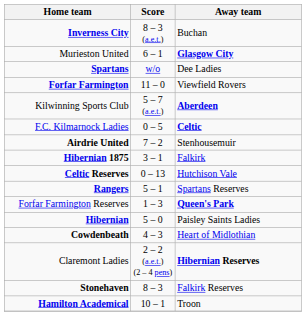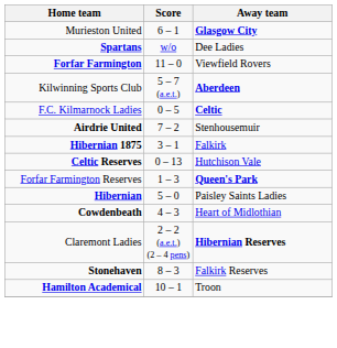- row: Inverness City | 8 – 3 (a.e.t.) | Buchan
- row: Rangers | 5 – 1 | Spartans Reserves
